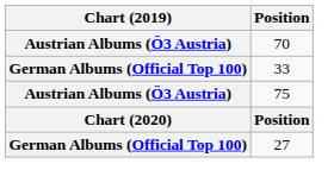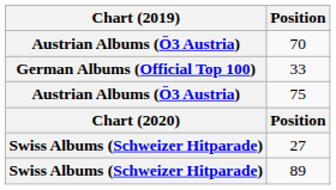27 | Chart (2019): German Albums (Official Top 100) -> Swiss Albums (Schweizer Hitparade)
+ row: Swiss Albums (Schweizer Hitparade) | 89
